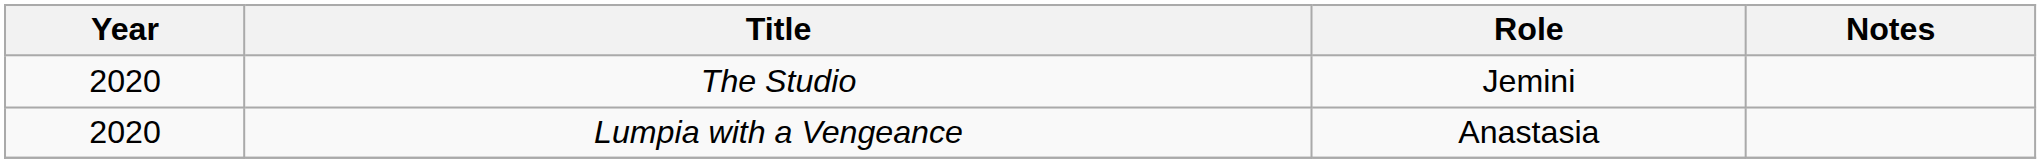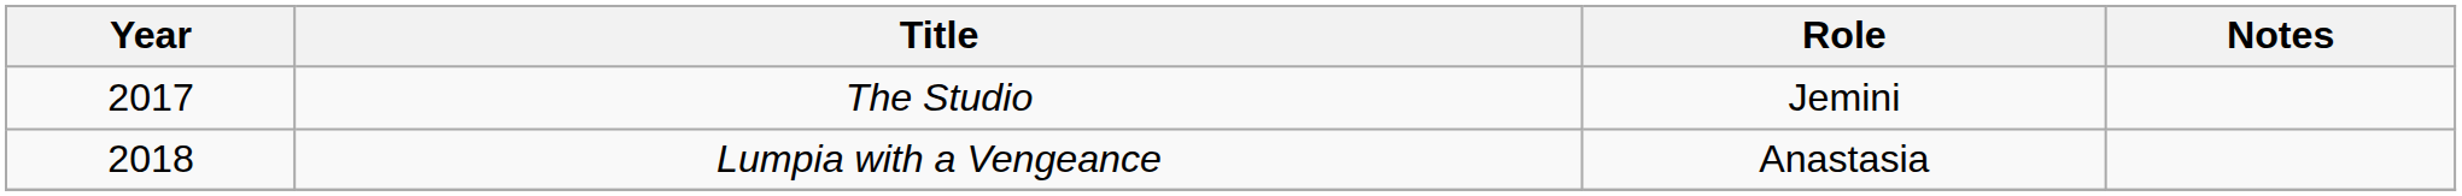The Studio | Year: 2020 -> 2017
Lumpia with a Vengeance | Year: 2020 -> 2018
